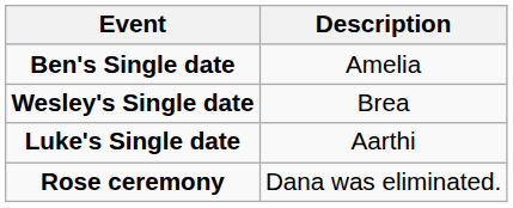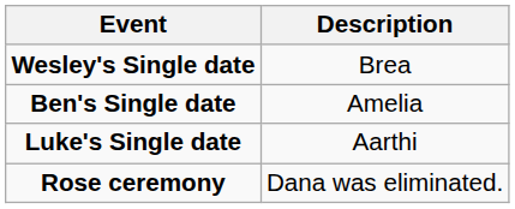rows swapped: Ben's Single date <-> Wesley's Single date
